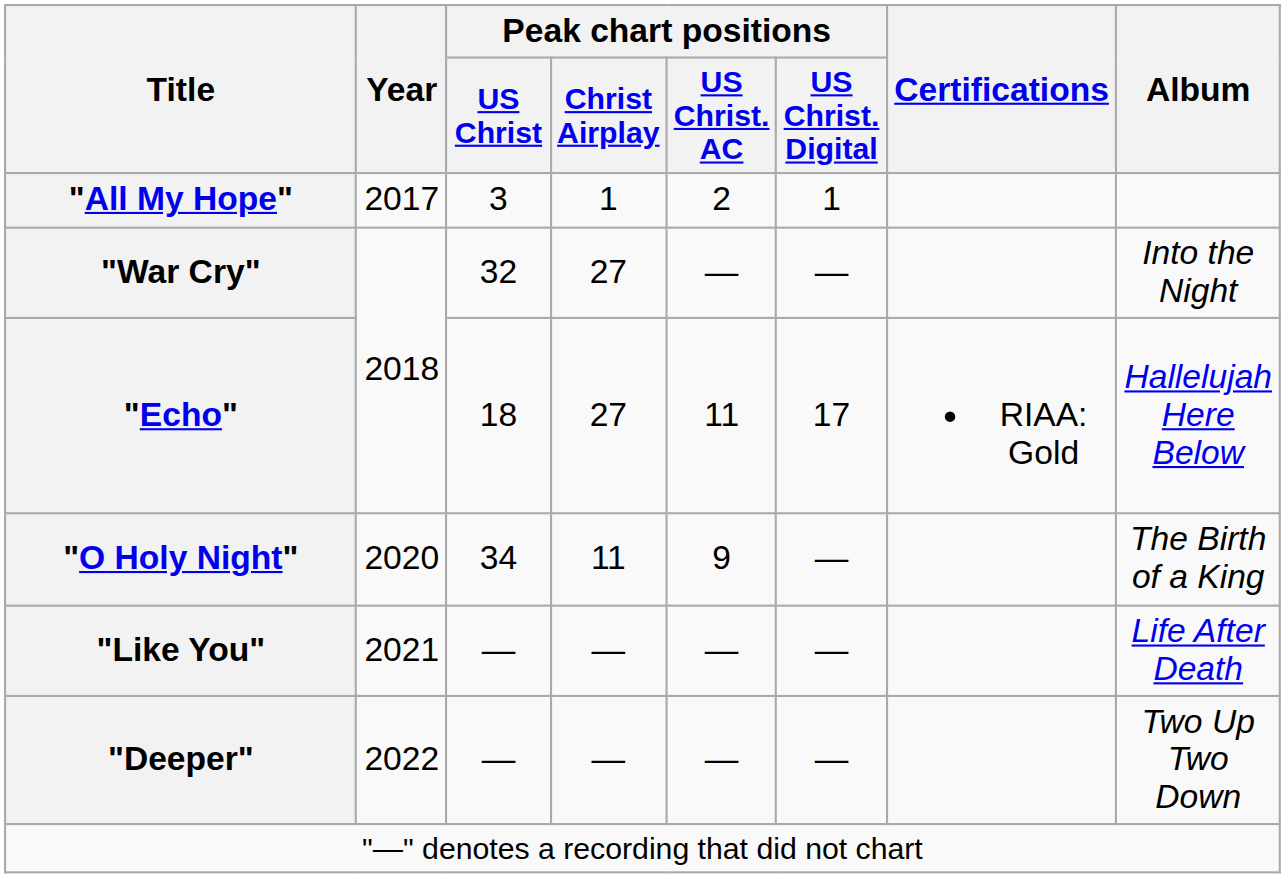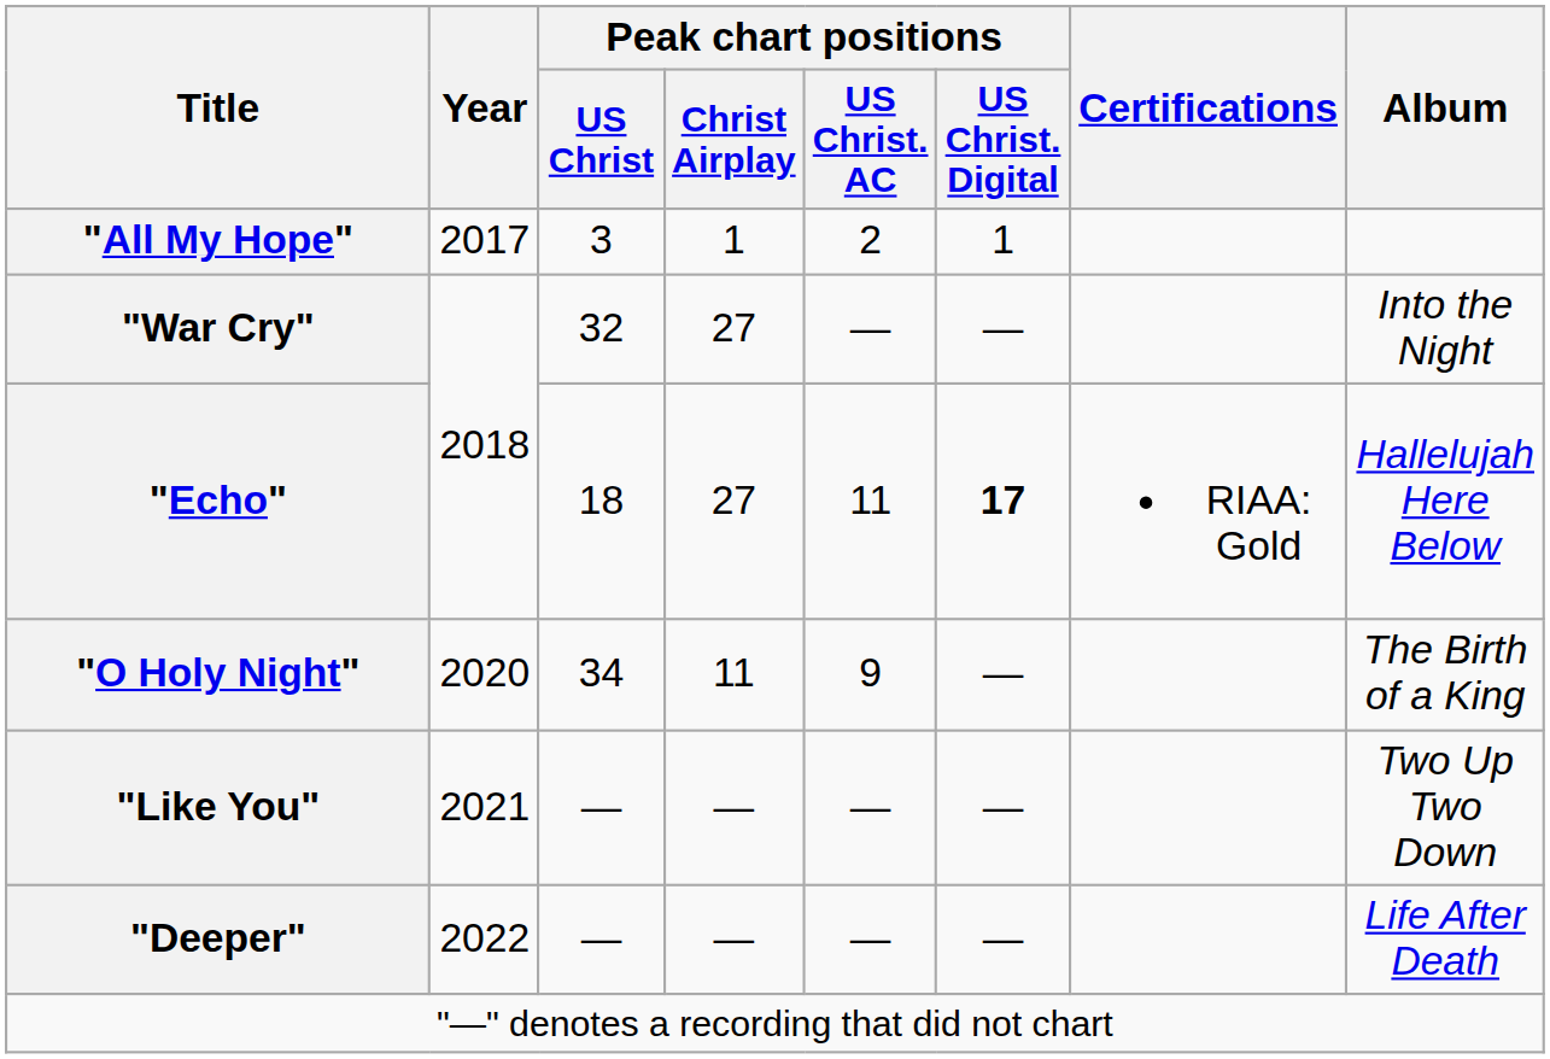"Echo" | Peak chart positions / US Christ. Digital: normal -> bold
"Like You" | Album: Life After Death -> Two Up Two Down
"Deeper" | Album: Two Up Two Down -> Life After Death
